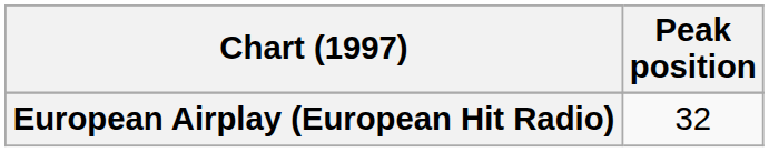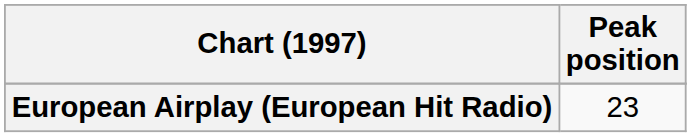European Airplay (European Hit Radio) | Peak position: 32 -> 23
